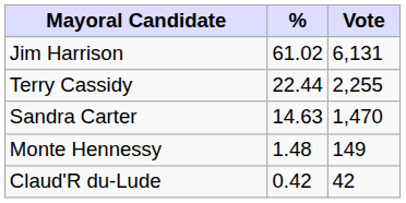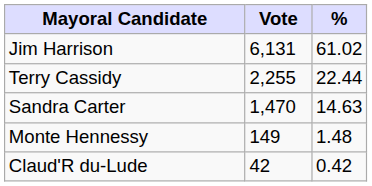columns swapped: Vote <-> %
